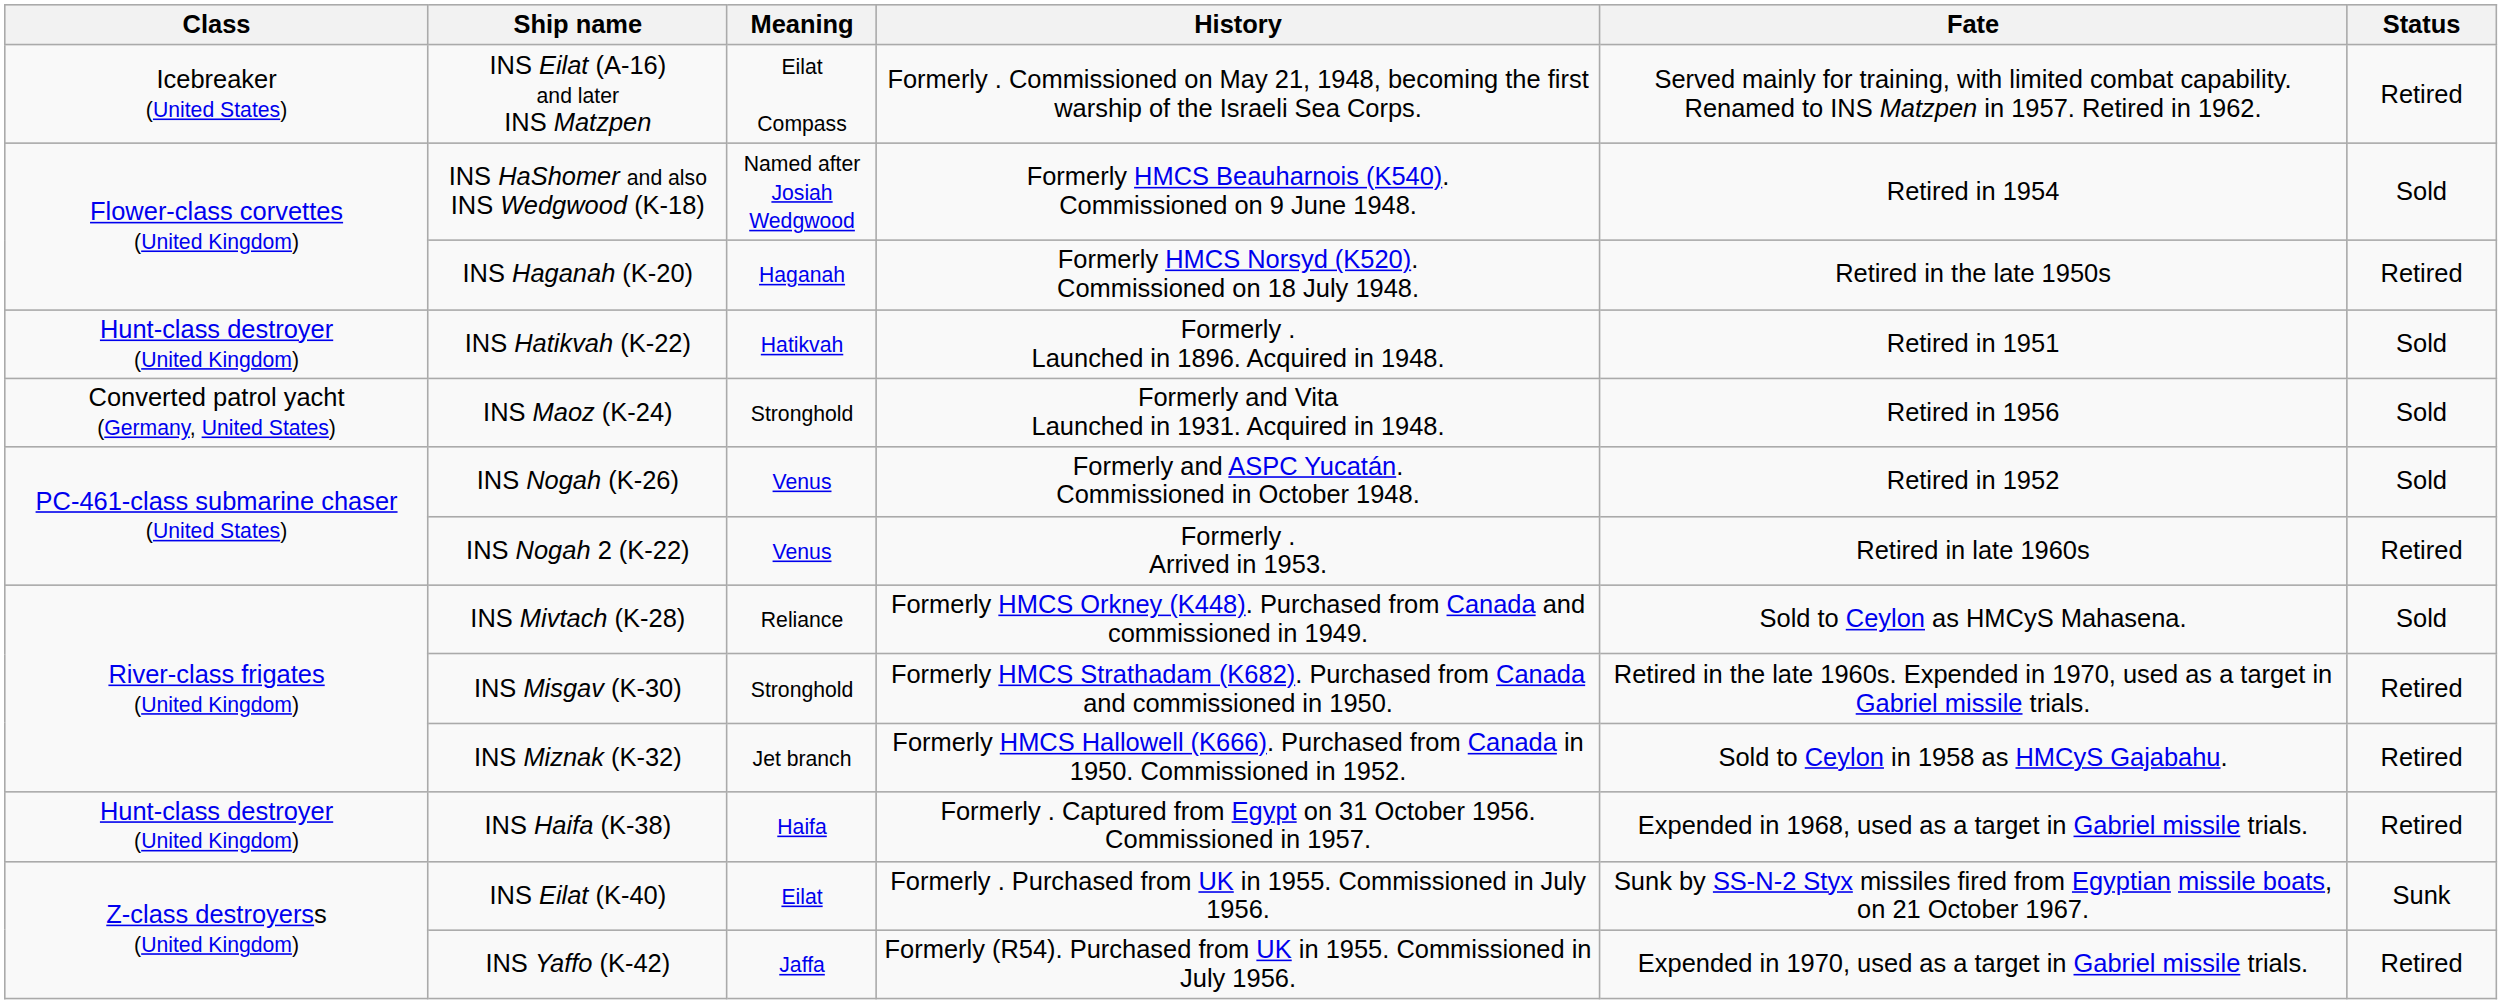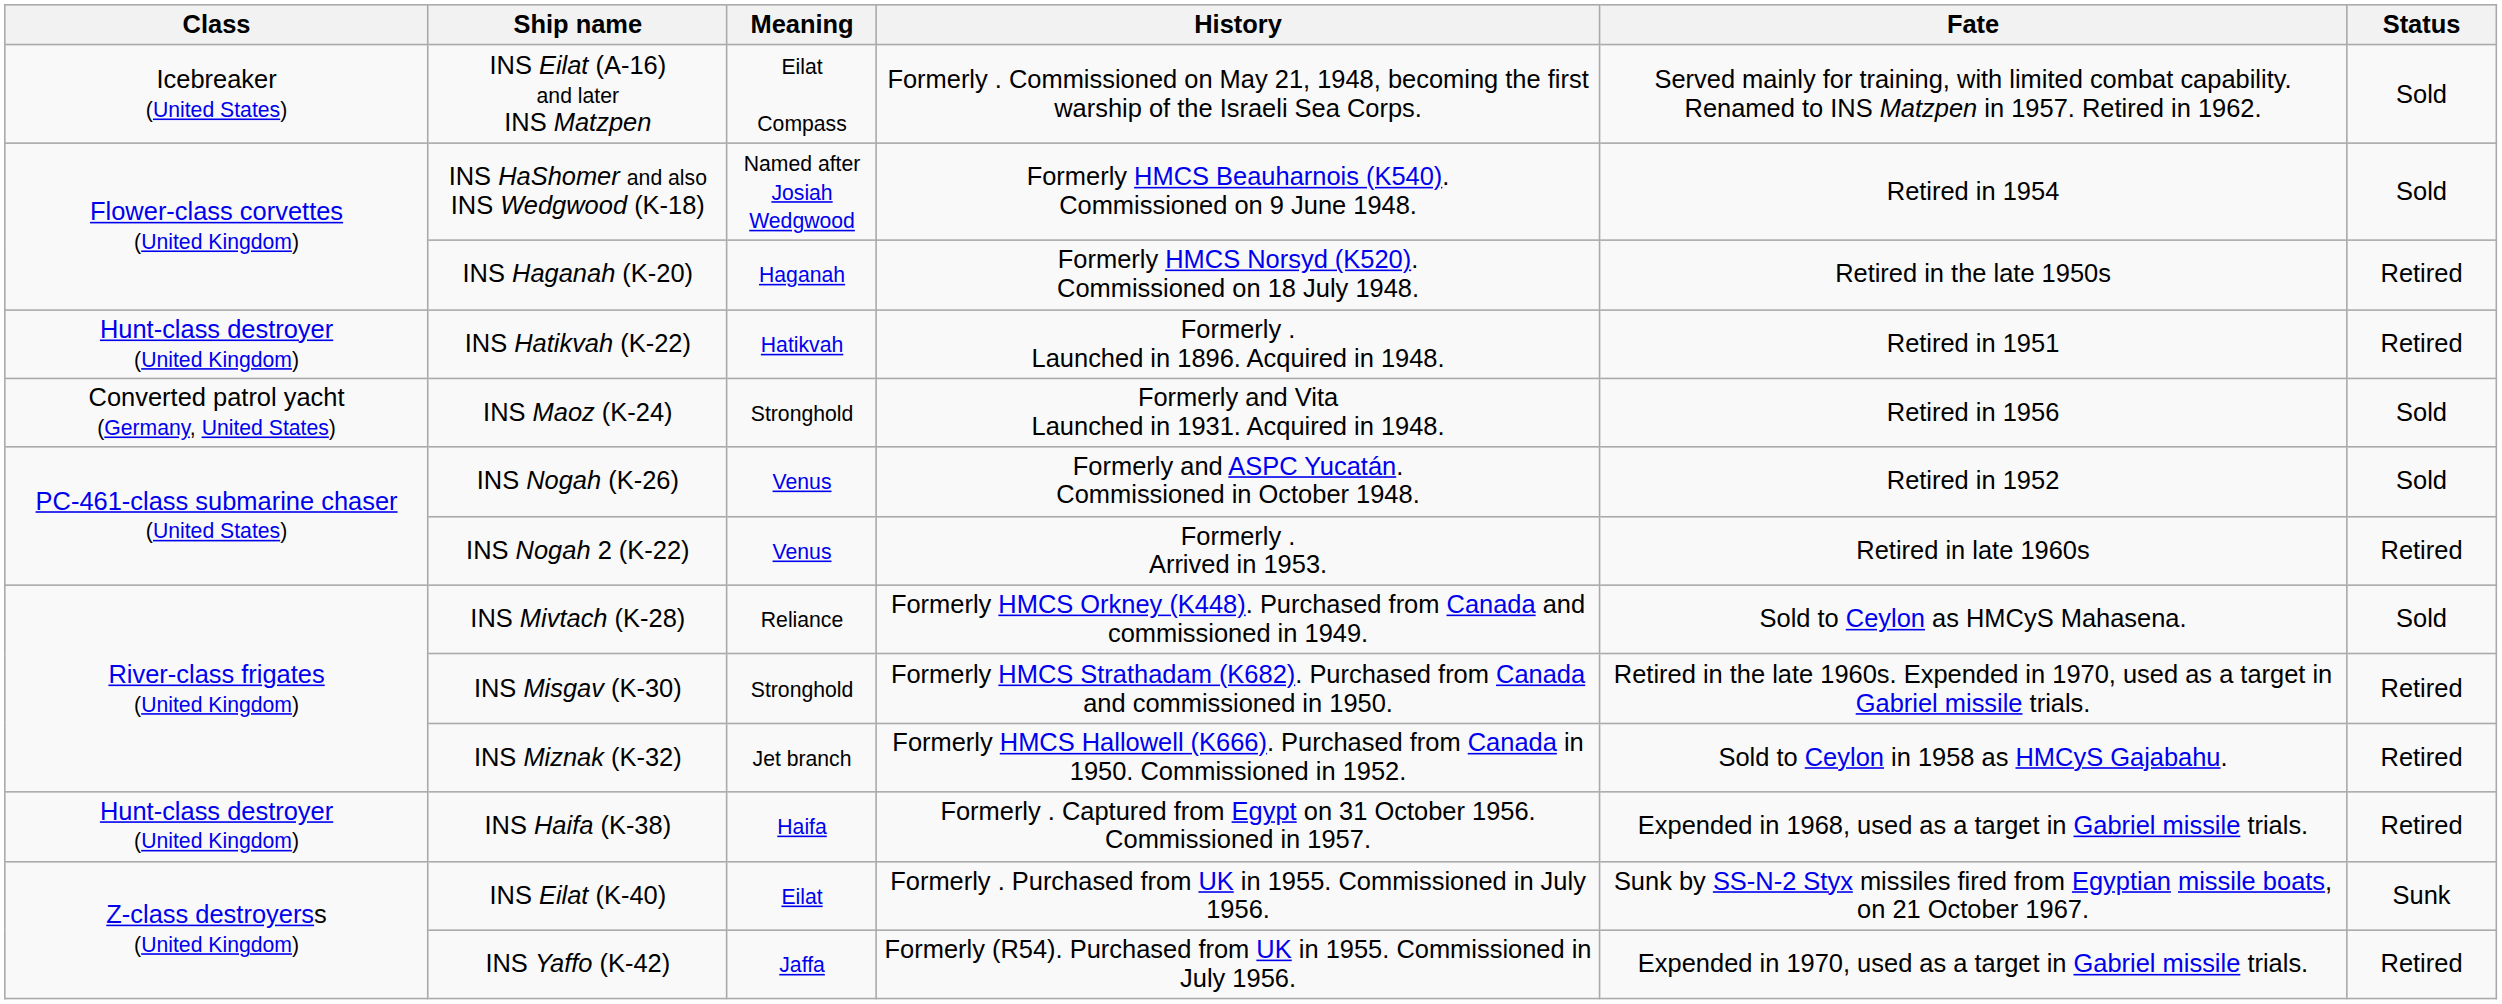INS Eilat (A-16) and later INS Matzpen | Status: Retired -> Sold
INS Hatikvah (K-22) | Status: Sold -> Retired
